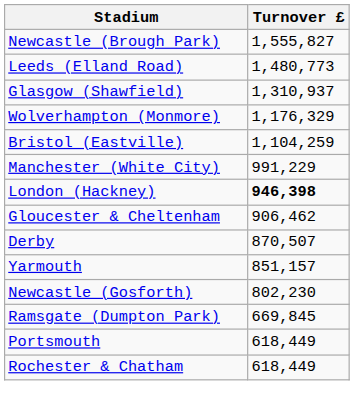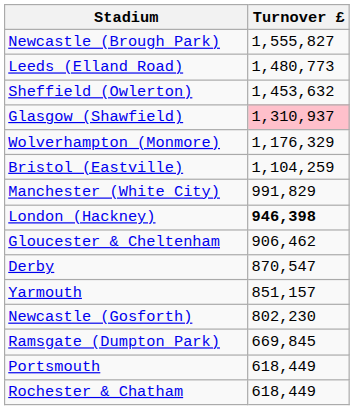+ row: Sheffield (Owlerton) | 1,453,632
Glasgow (Shawfield) | Turnover £: no background -> pink background
Manchester (White City) | Turnover £: 991,229 -> 991,829
Derby | Turnover £: 870,507 -> 870,547
